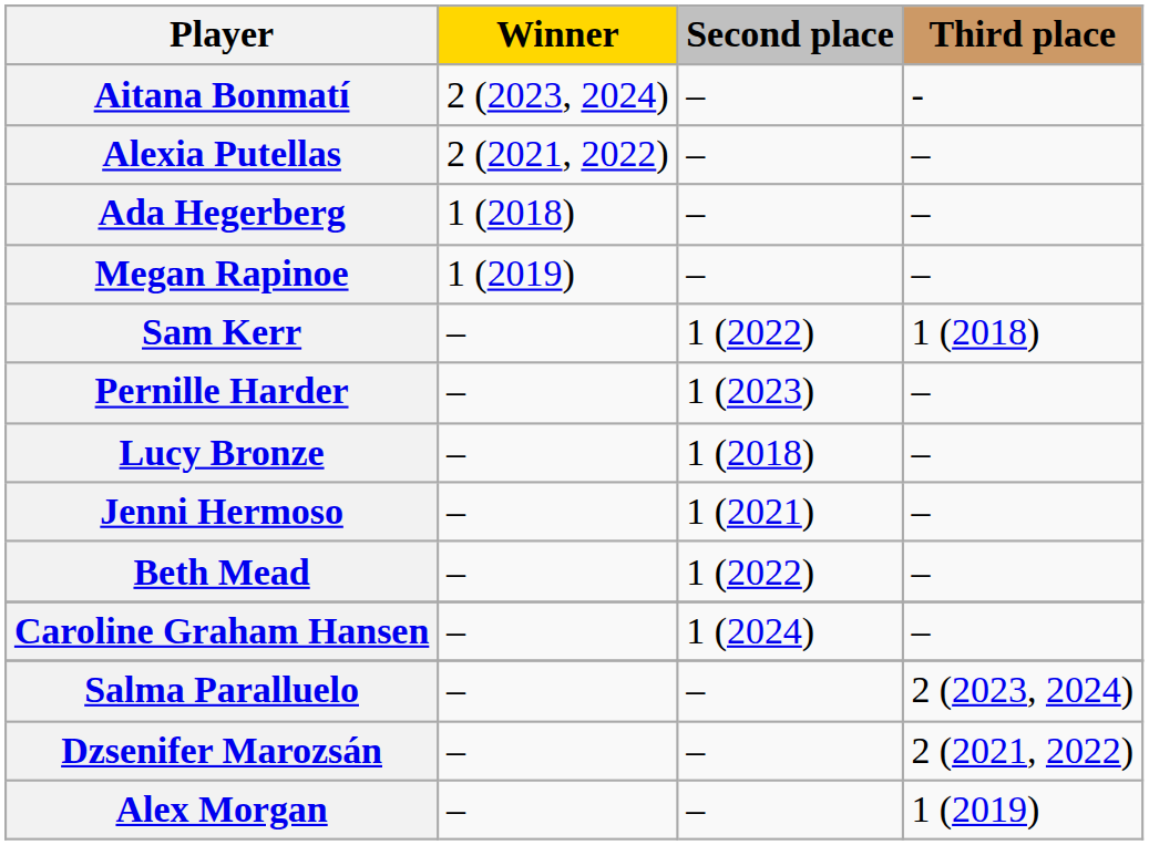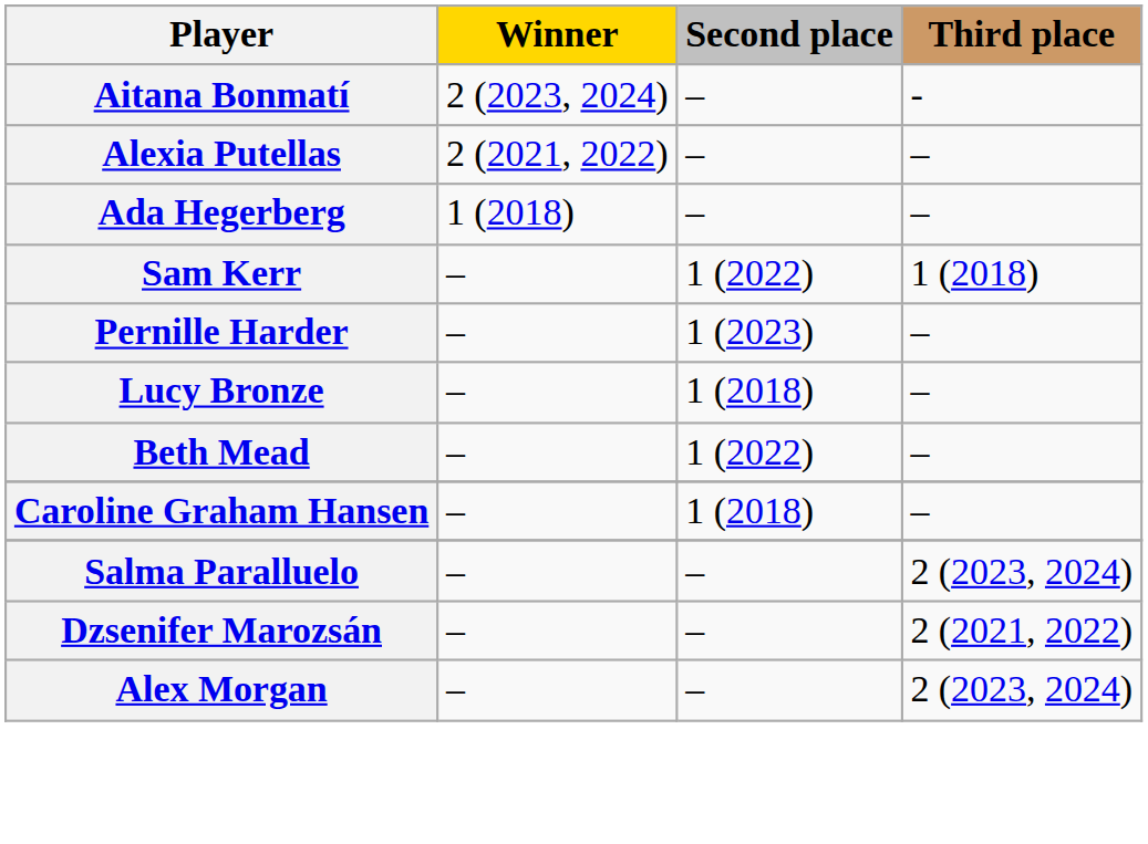- row: Megan Rapinoe | 1 (2019) | – | –
- row: Jenni Hermoso | – | 1 (2021) | –
Caroline Graham Hansen | Second place: 1 (2024) -> 1 (2018)
Alex Morgan | Third place: 1 (2019) -> 2 (2023, 2024)
